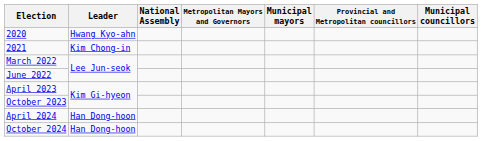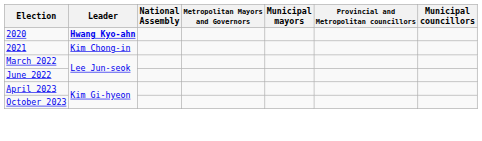2020 | Leader: normal -> bold
- row: April 2024 | Han Dong-hoon
- row: October 2024 | Han Dong-hoon
